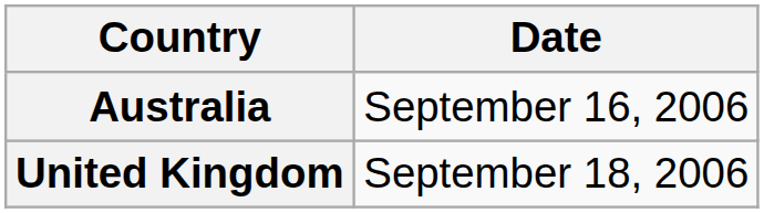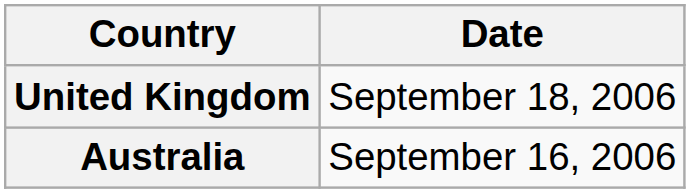rows swapped: Australia <-> United Kingdom
